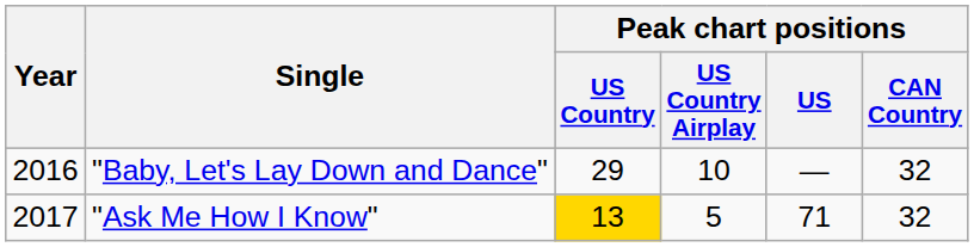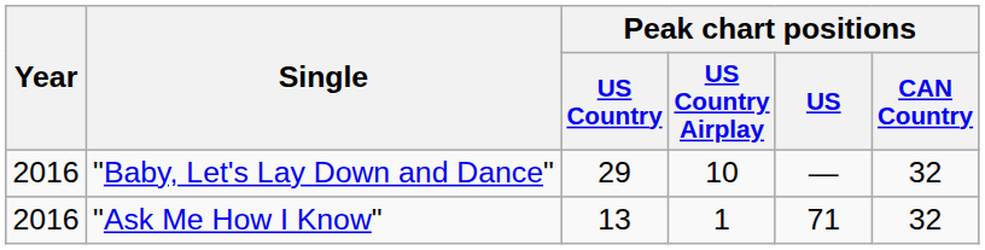"Ask Me How I Know" | Year: 2017 -> 2016
"Ask Me How I Know" | Peak chart positions / US Country: gold background -> no background
"Ask Me How I Know" | Peak chart positions / US Country Airplay: 5 -> 1
